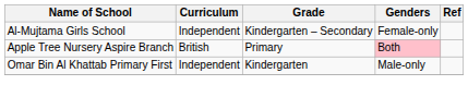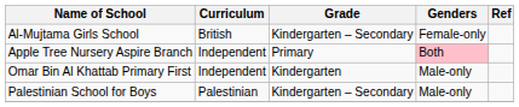Al-Mujtama Girls School | Curriculum: Independent -> British
Apple Tree Nursery Aspire Branch | Curriculum: British -> Independent
+ row: Palestinian School for Boys | Palestinian | Kindergarten – Secondary | Male-only
